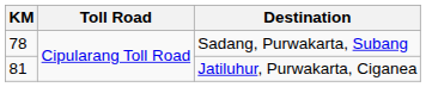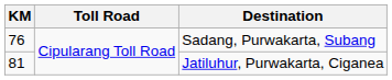Sadang, Purwakarta, Subang | KM: 78 -> 76
